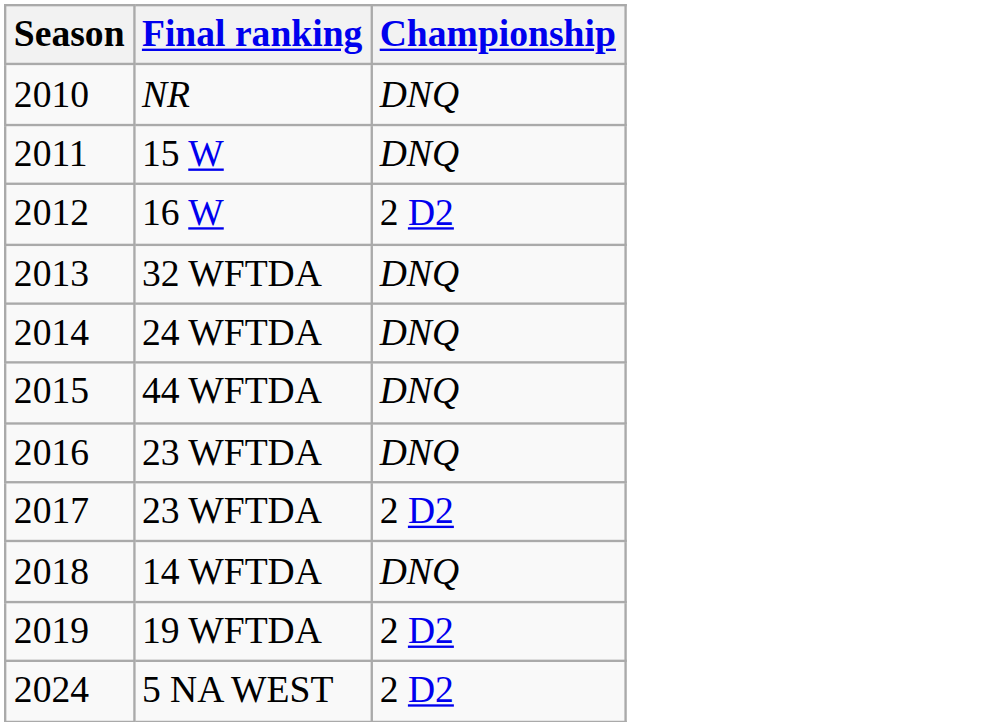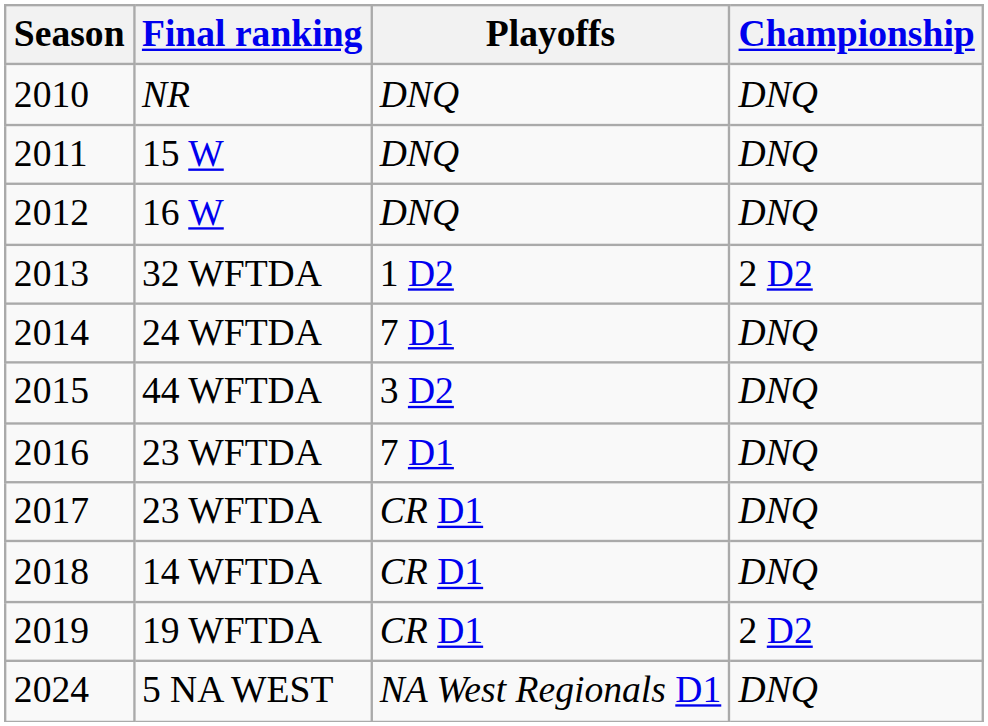+ column: Playoffs | DNQ | DNQ | DNQ | 1 D2 | 7 D1 | 3 D2 | 7 D1 | CR D1 | CR D1 | CR D1 | NA West Regionals D1
16 W | Championship: 2 D2 -> DNQ
32 WFTDA | Championship: DNQ -> 2 D2
2017 / 23 WFTDA | Championship: 2 D2 -> DNQ
5 NA WEST | Championship: 2 D2 -> DNQ
